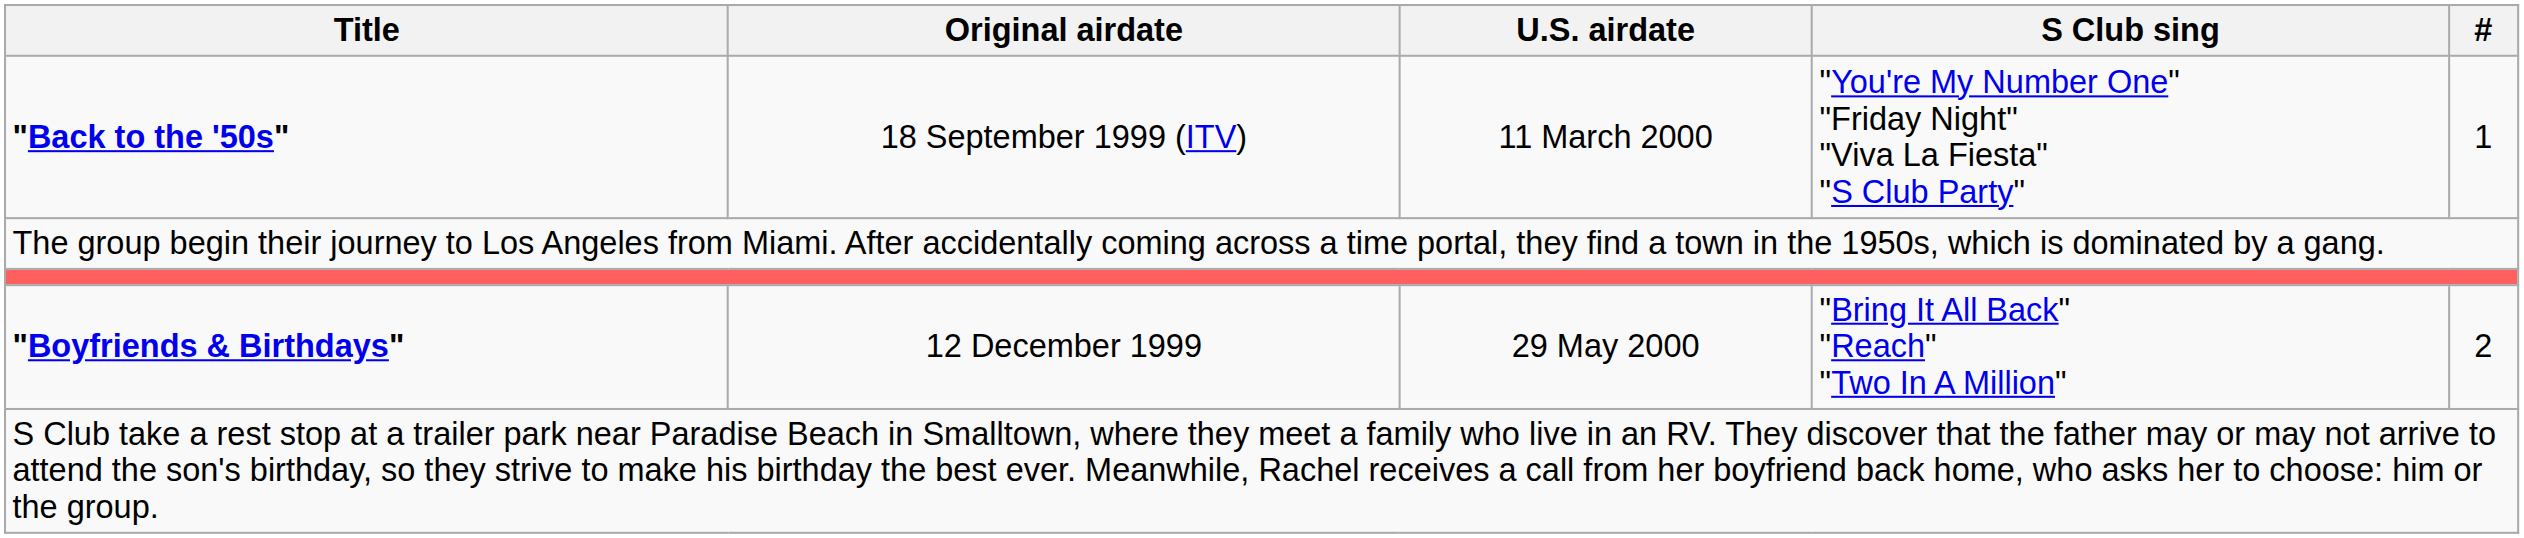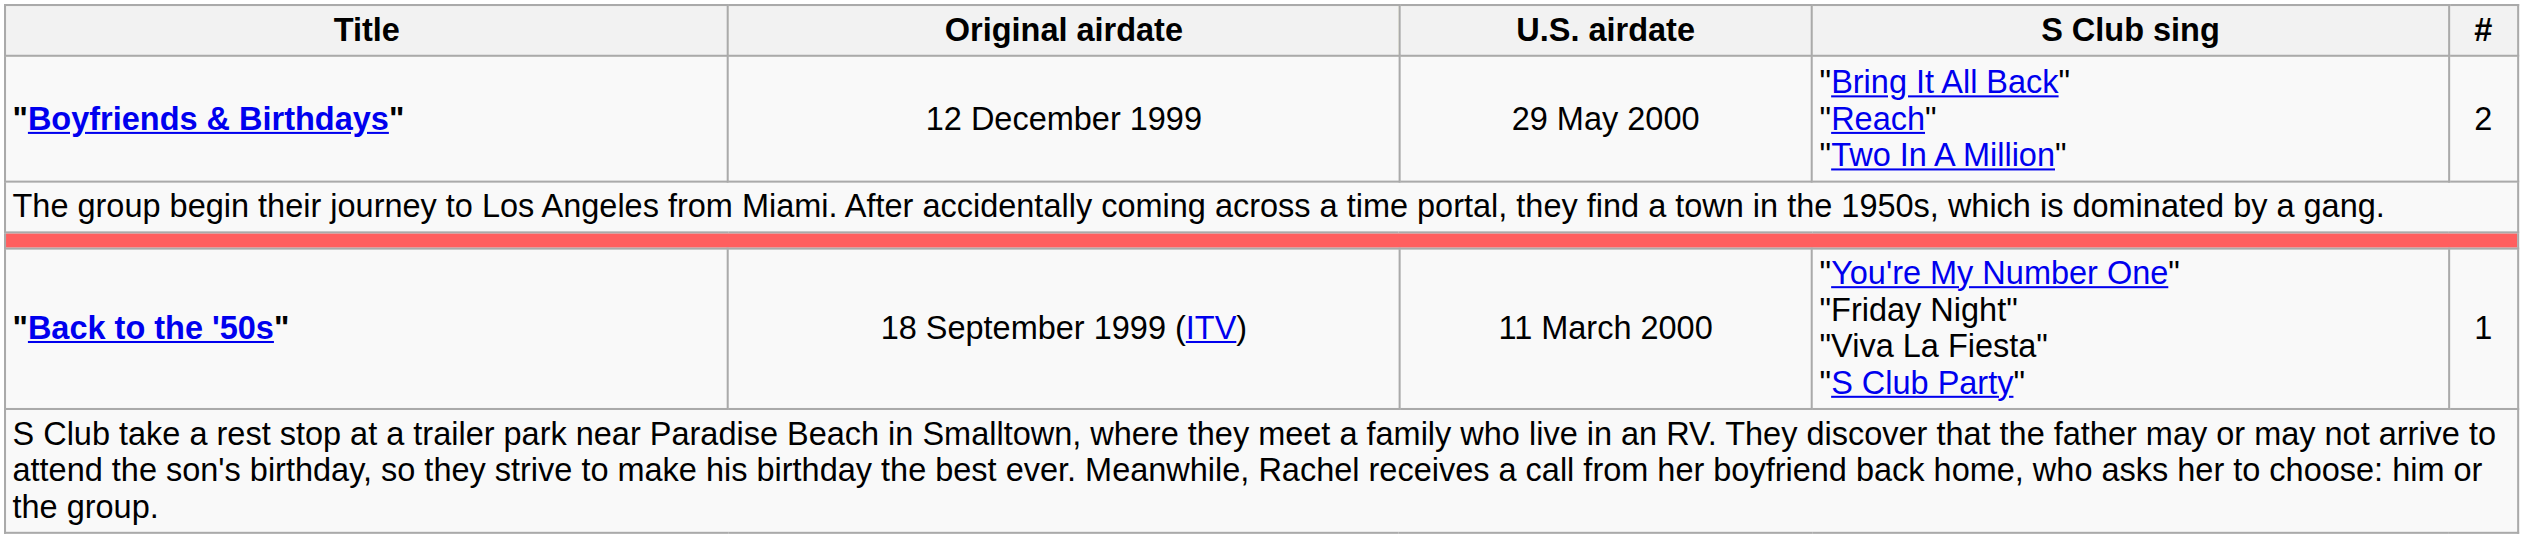rows swapped: "Back to the '50s" <-> "Boyfriends & Birthdays"
